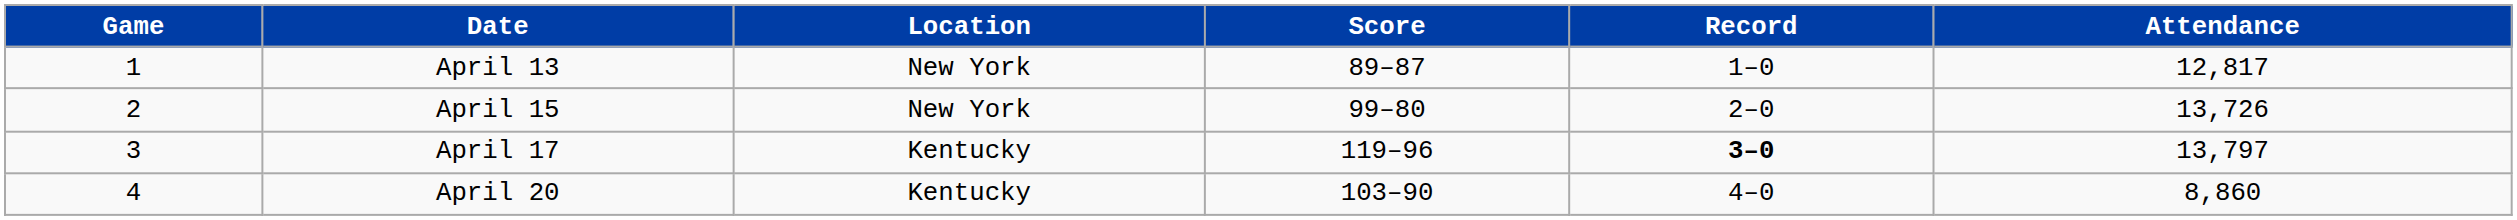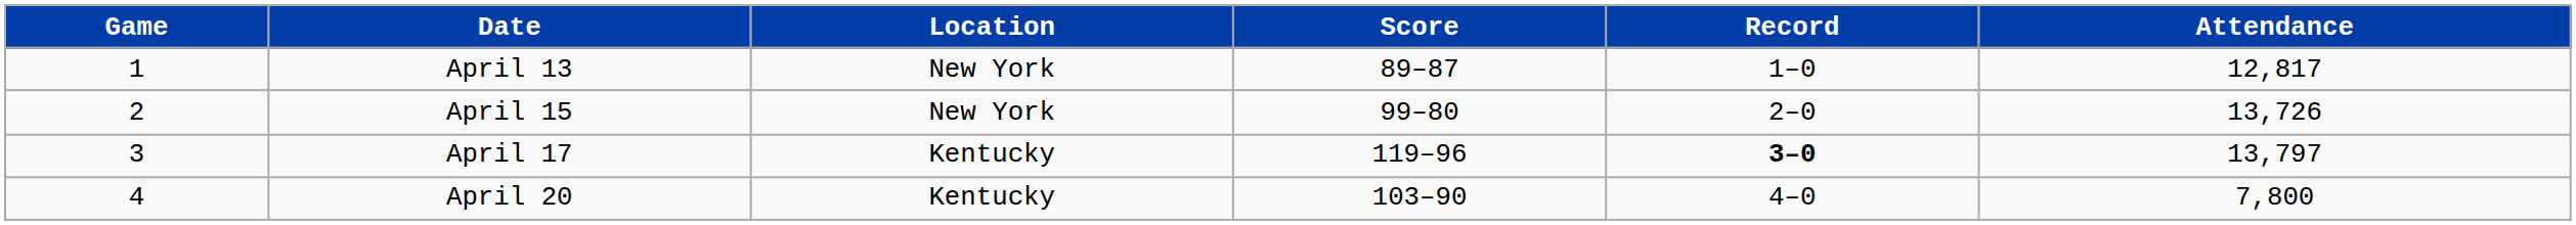April 20 | Attendance: 8,860 -> 7,800
